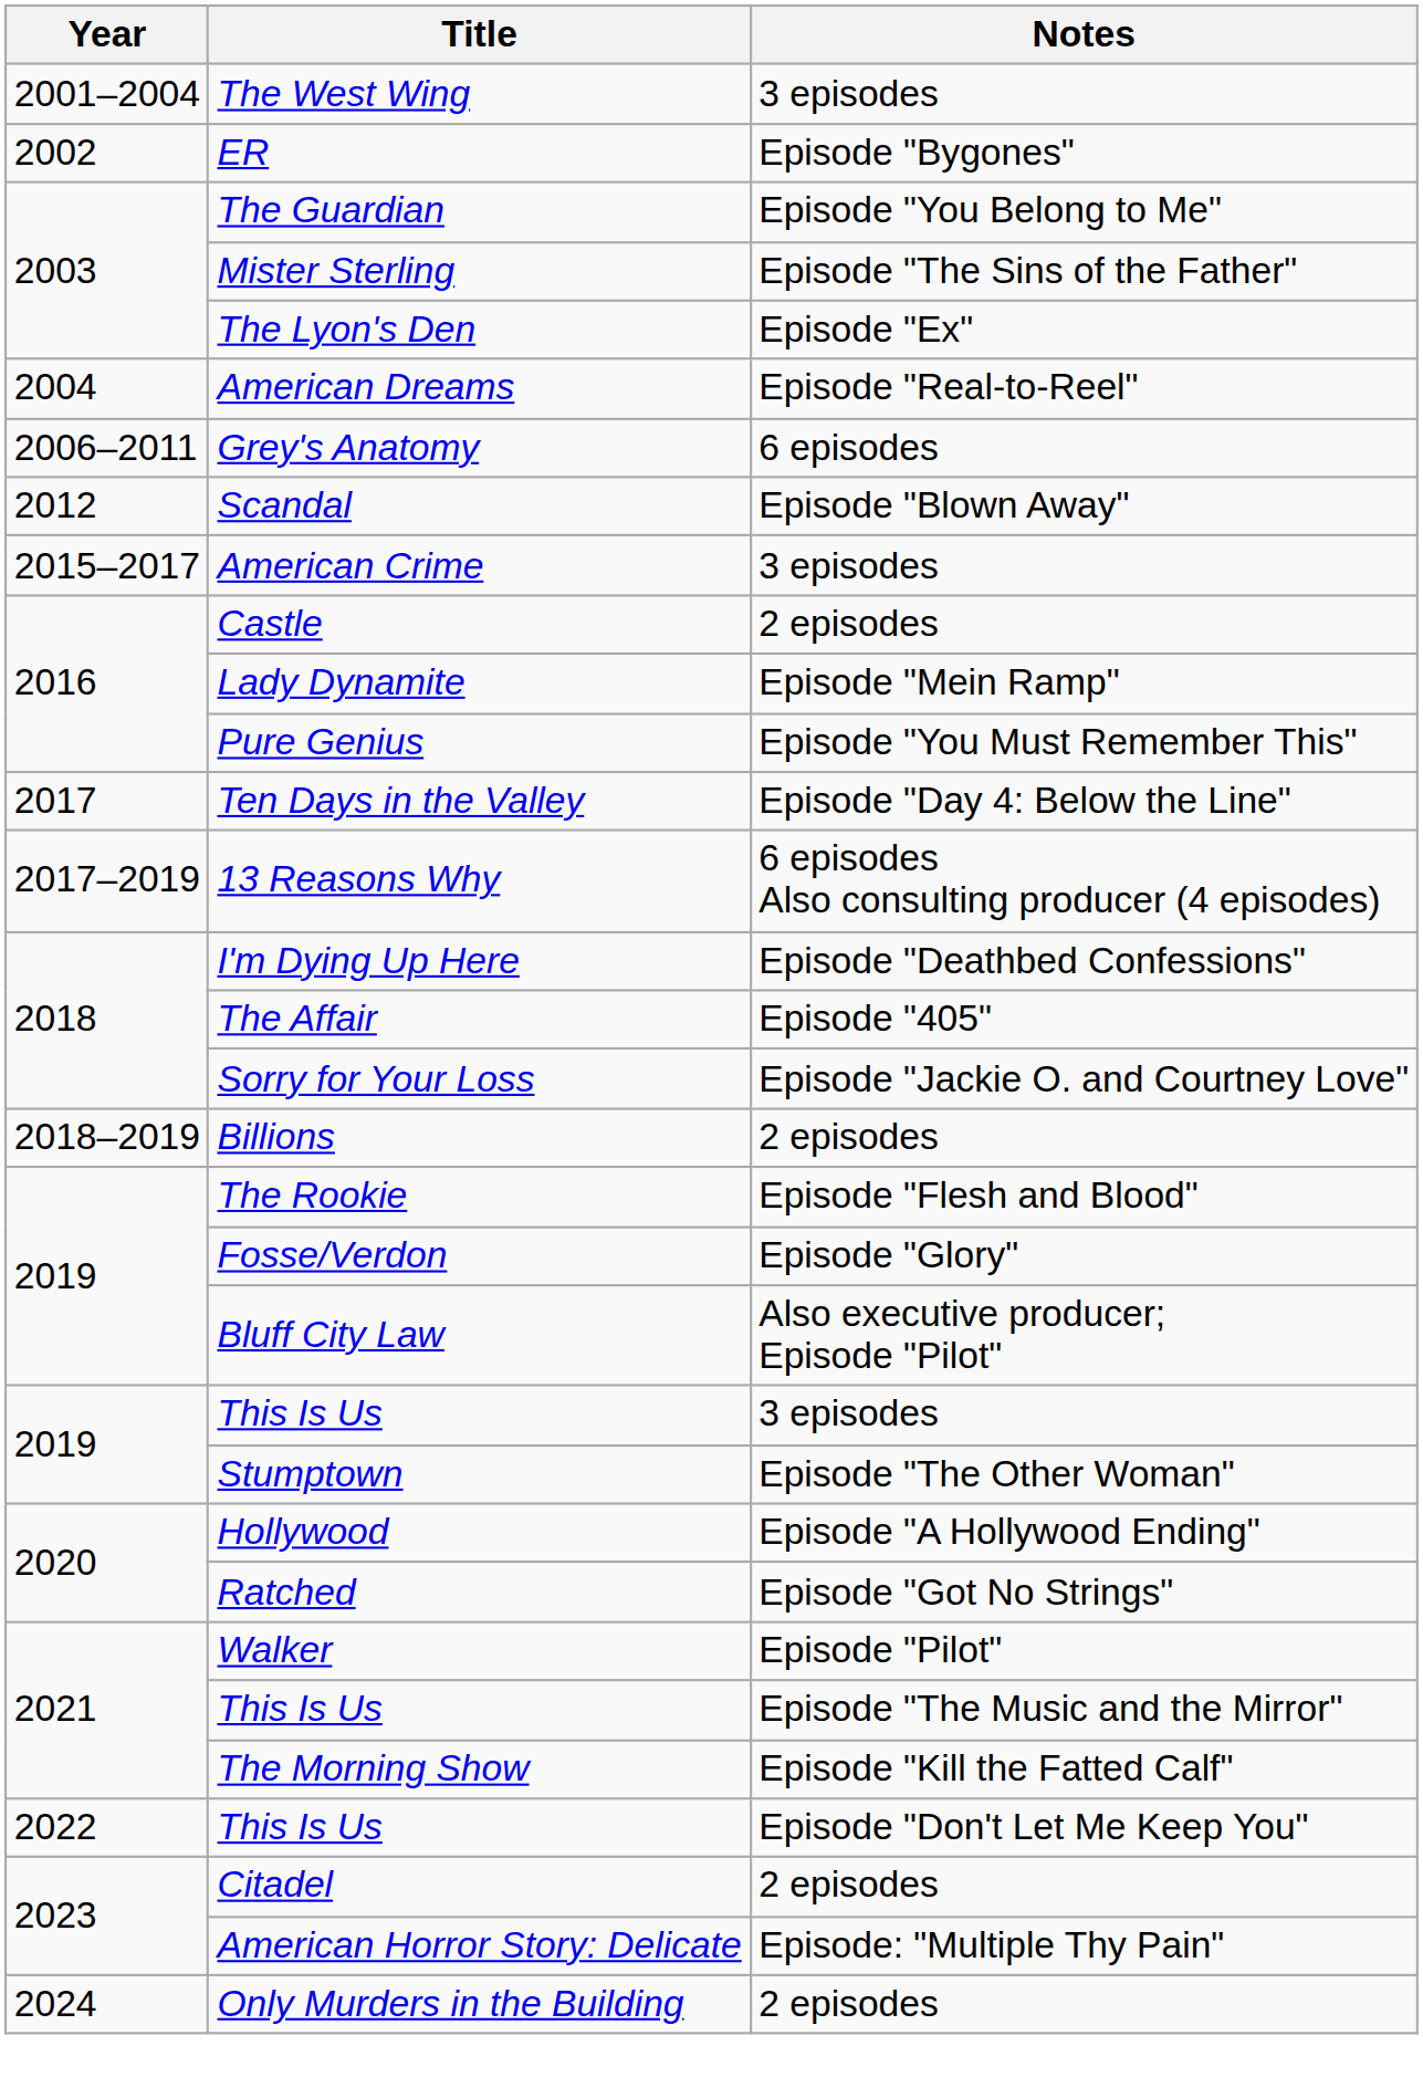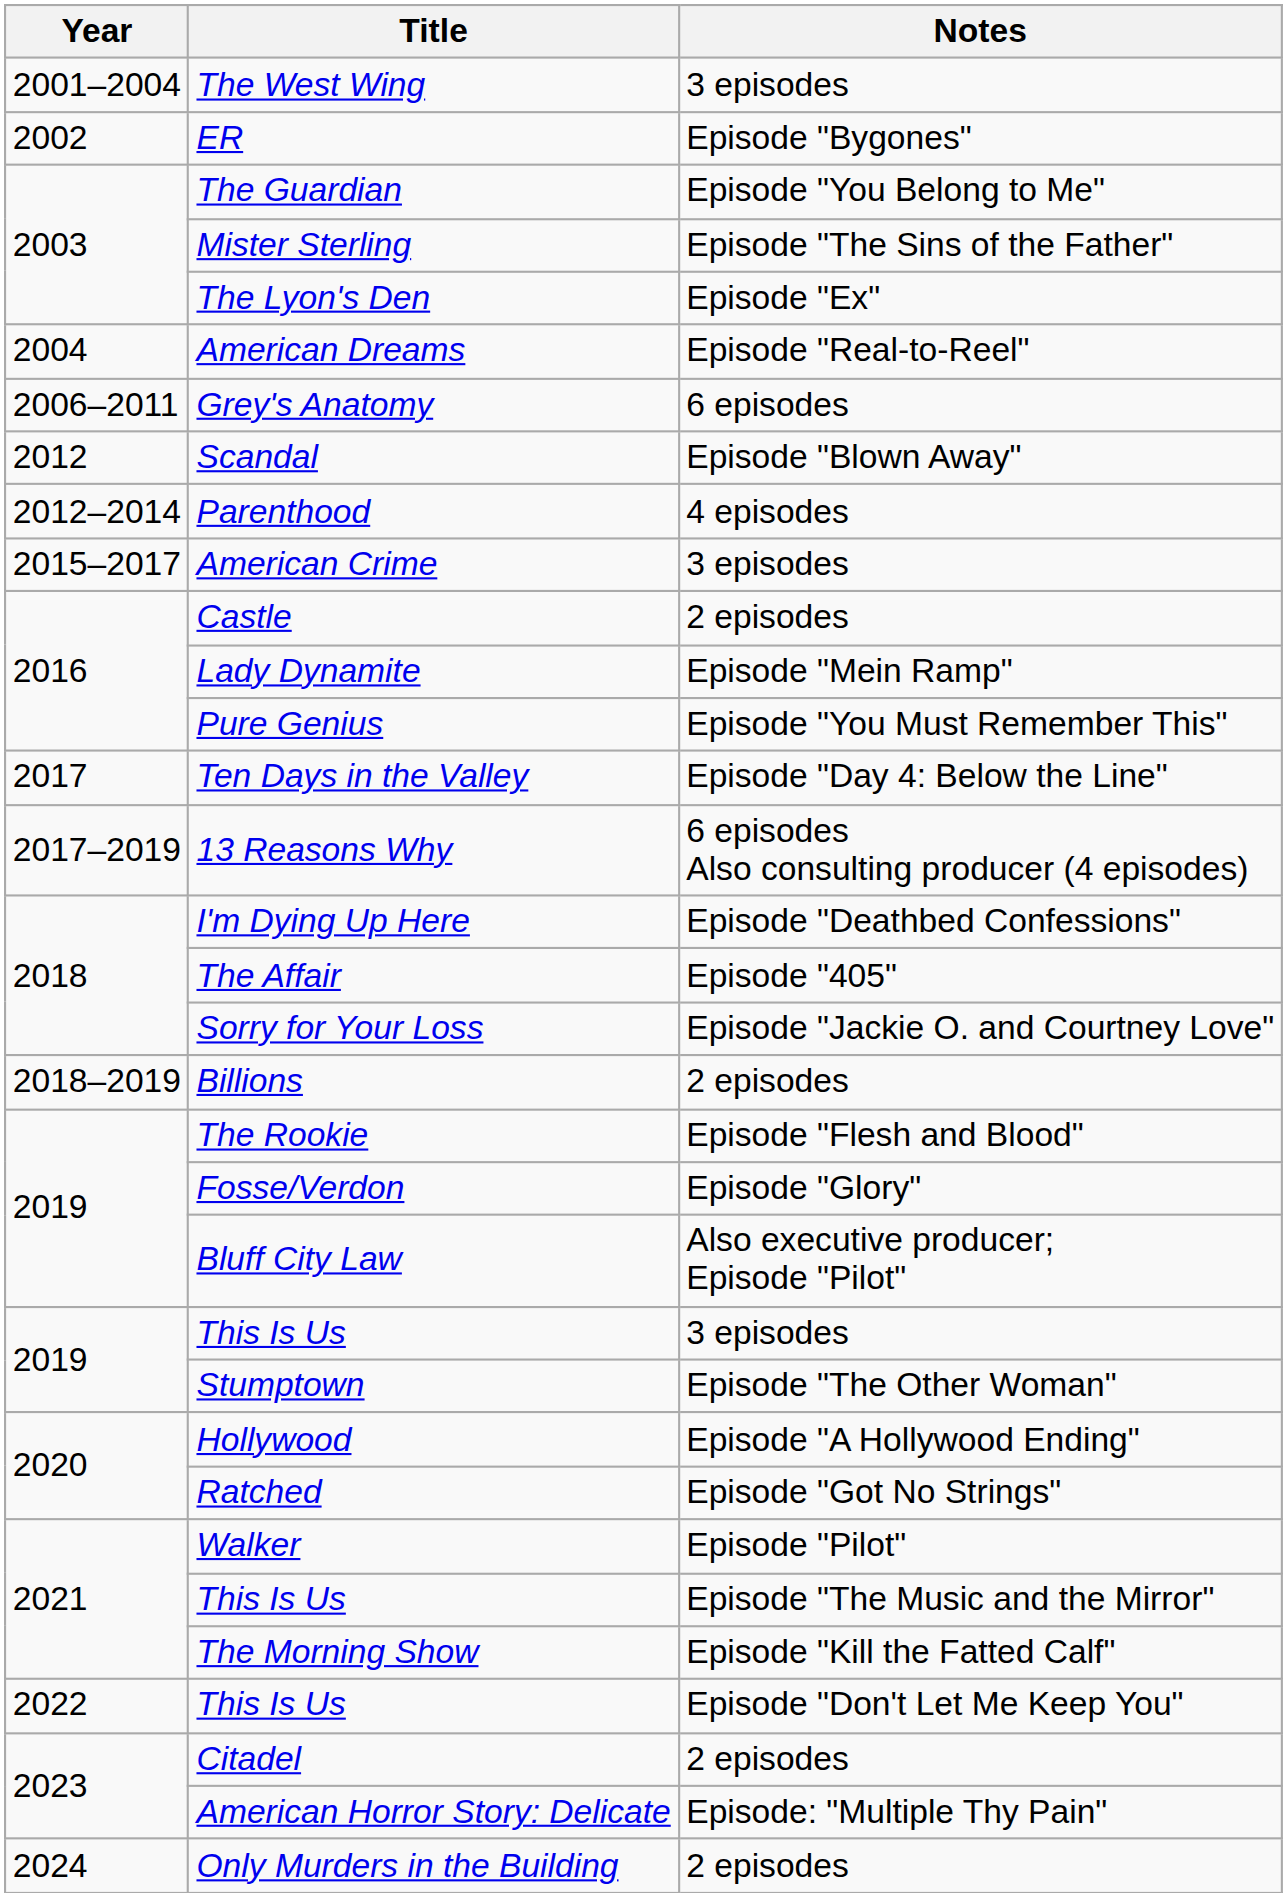+ row: 2012–2014 | Parenthood | 4 episodes
